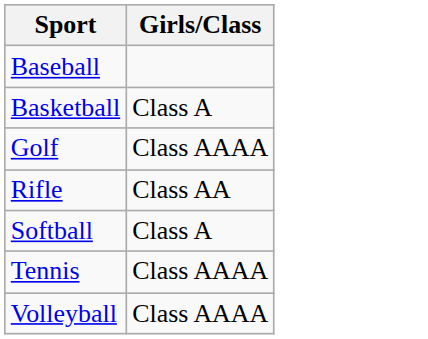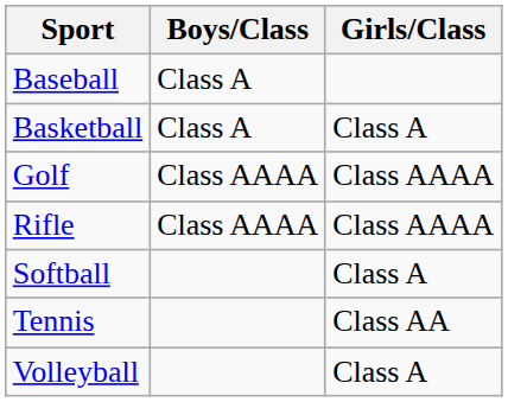+ column: Boys/Class | Class A | Class A | Class AAAA | Class AAAA
Rifle | Girls/Class: Class AA -> Class AAAA
Tennis | Girls/Class: Class AAAA -> Class AA
Volleyball | Girls/Class: Class AAAA -> Class A
